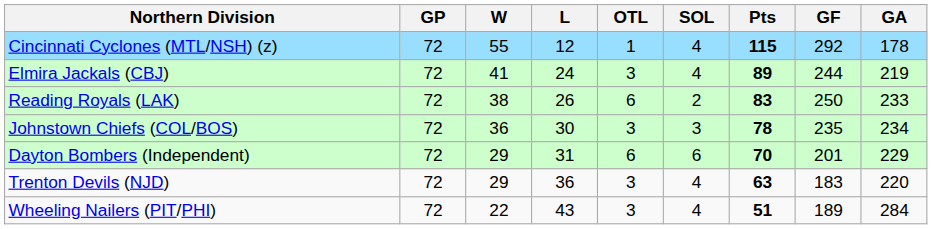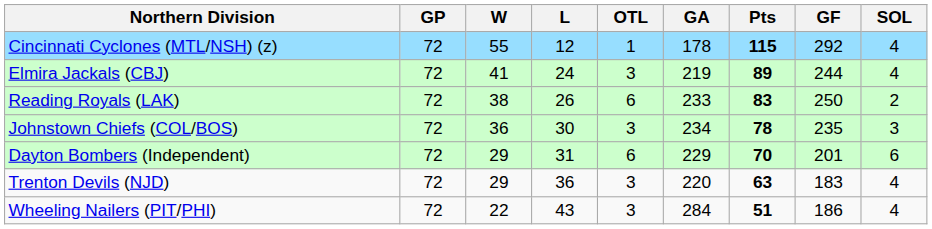columns swapped: SOL <-> GA
Wheeling Nailers (PIT/PHI) | GF: 189 -> 186
